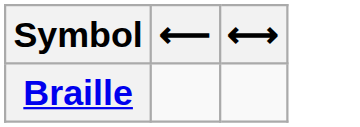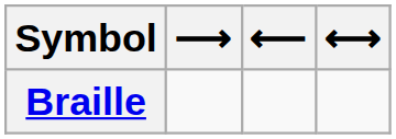+ column: ⟶
